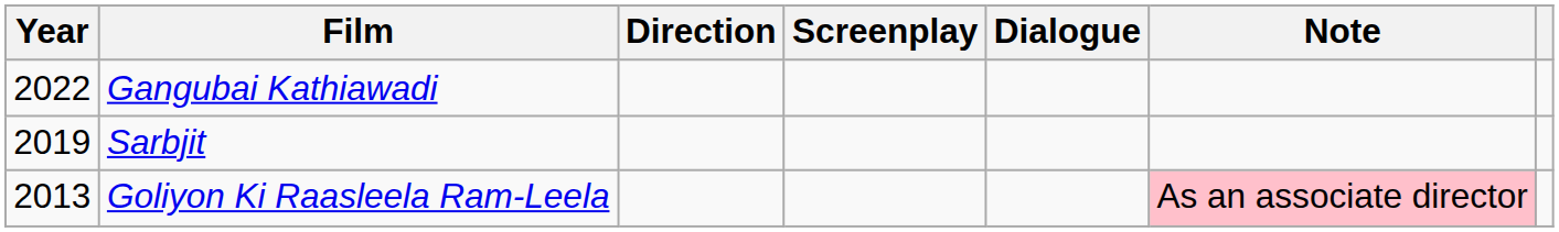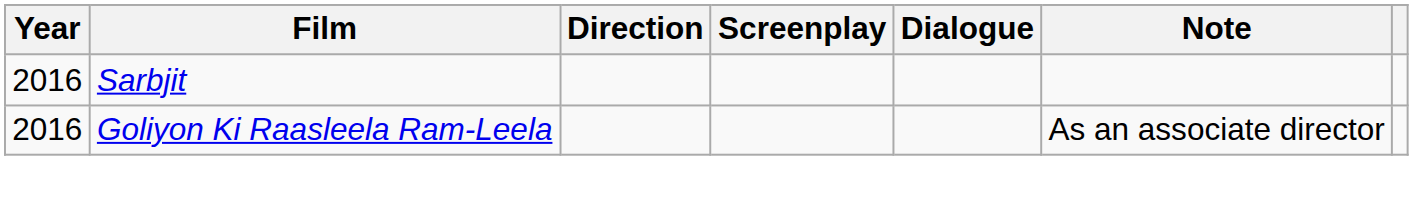- row: 2022 | Gangubai Kathiawadi
Sarbjit | Year: 2019 -> 2016
Goliyon Ki Raasleela Ram-Leela | Year: 2013 -> 2016
Goliyon Ki Raasleela Ram-Leela | Note: pink background -> no background
